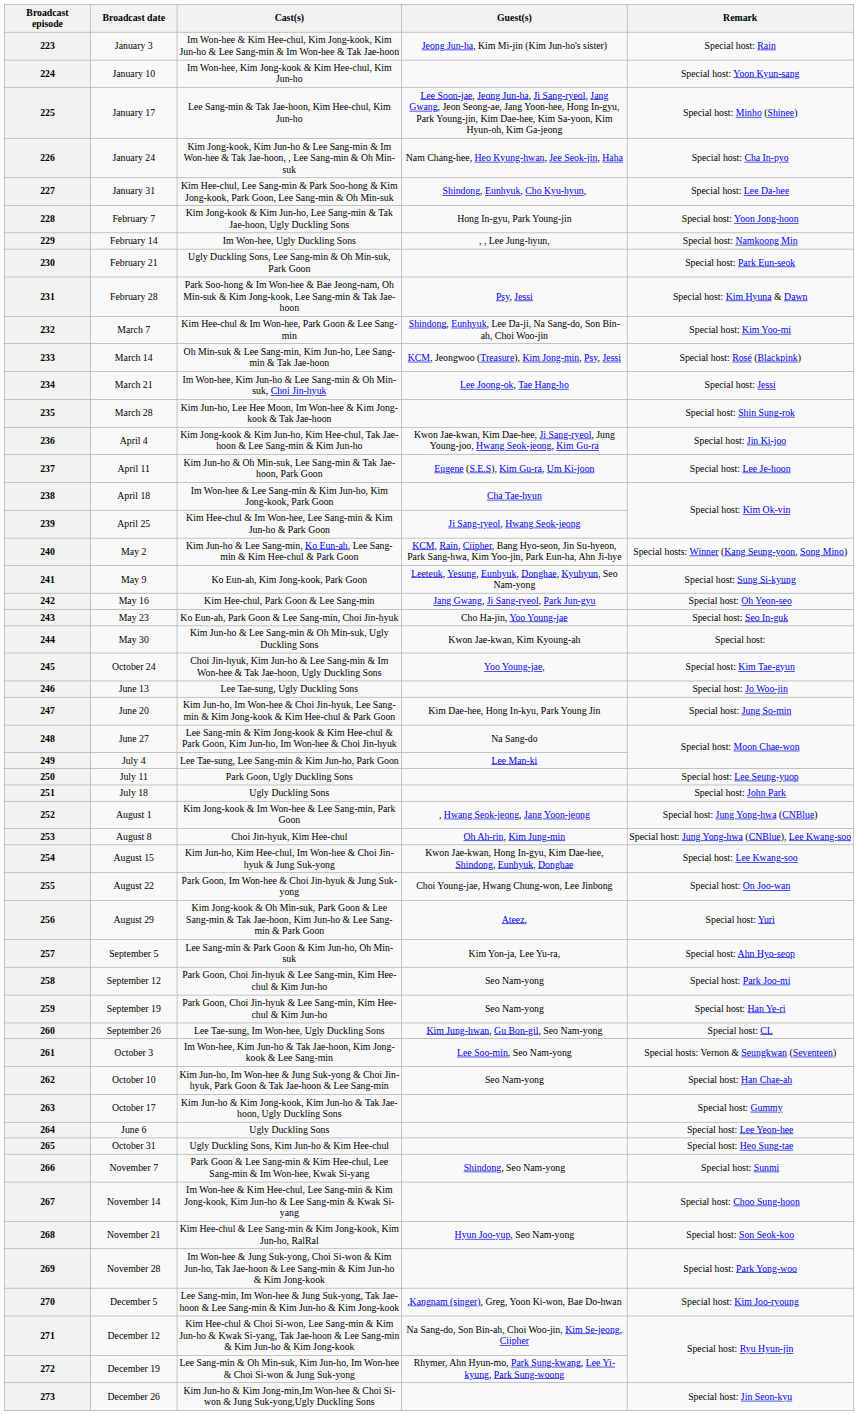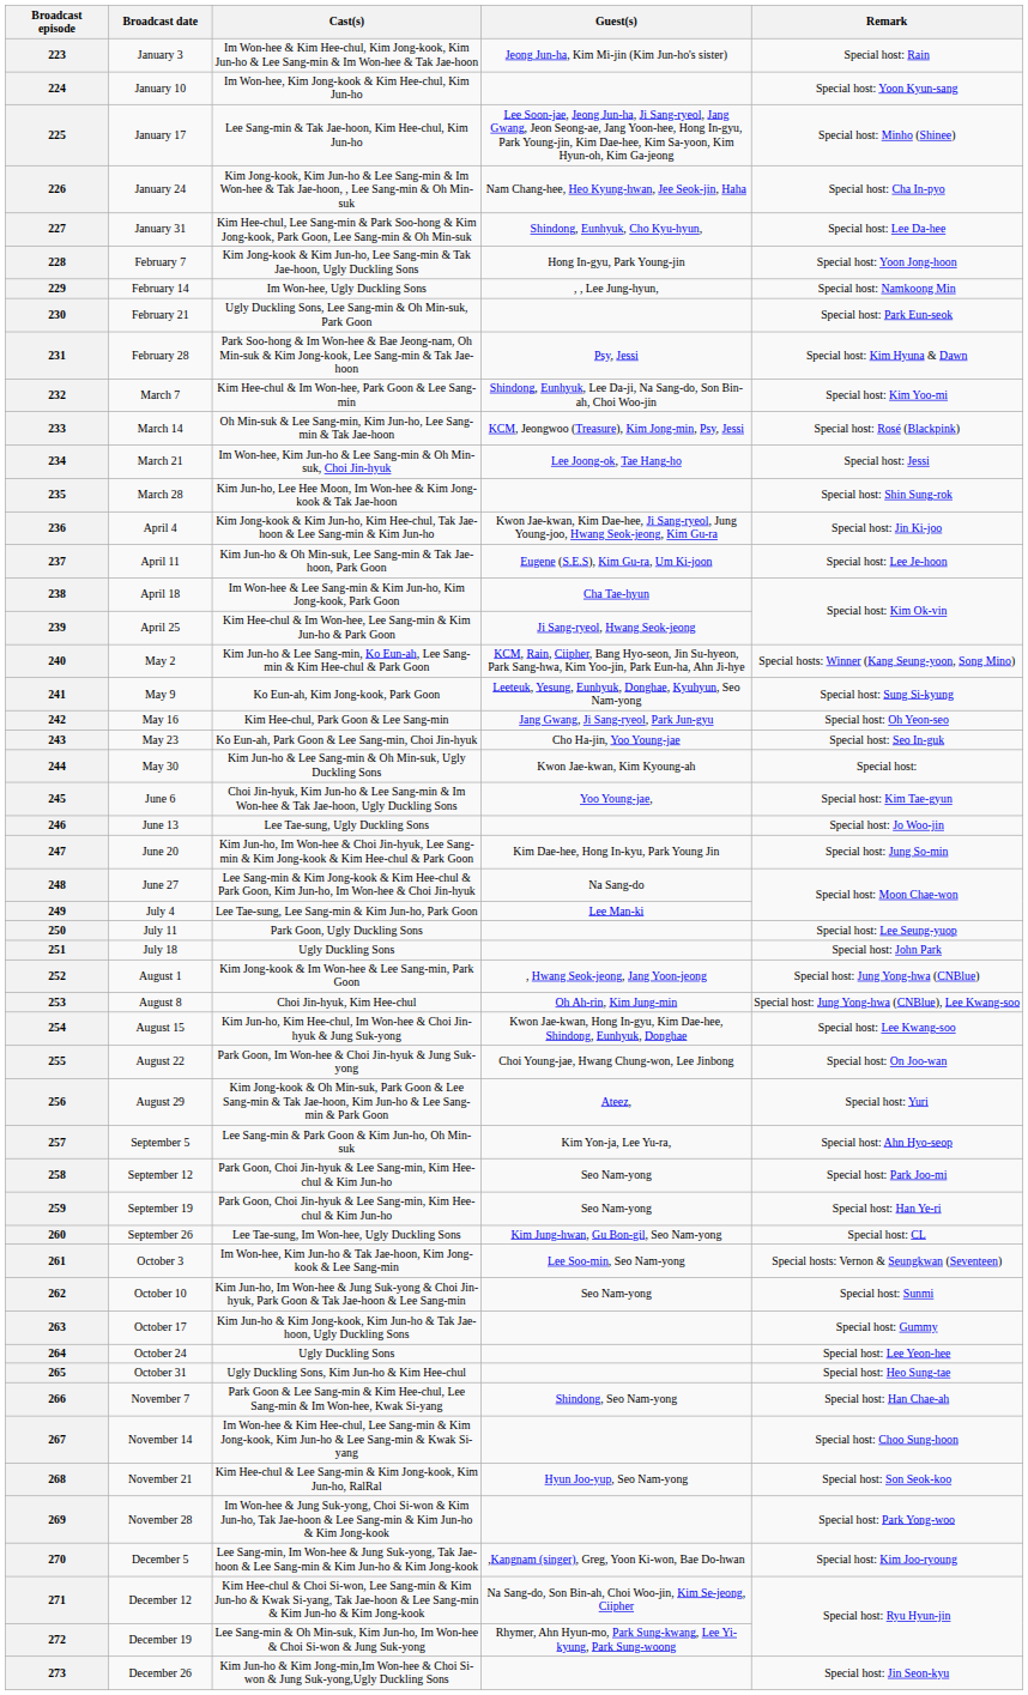245 | Broadcast date: October 24 -> June 6
262 | Remark: Special host: Han Chae-ah -> Special host: Sunmi
264 | Broadcast date: June 6 -> October 24
266 | Remark: Special host: Sunmi -> Special host: Han Chae-ah
